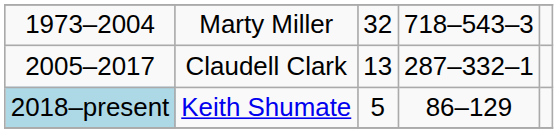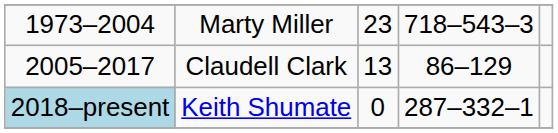Marty Miller | column 3: 32 -> 23
Claudell Clark | column 4: 287–332–1 -> 86–129
Keith Shumate | column 3: 5 -> 0
Keith Shumate | column 4: 86–129 -> 287–332–1
